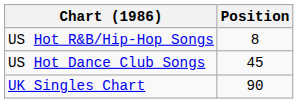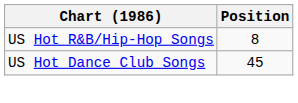- row: UK Singles Chart | 90
